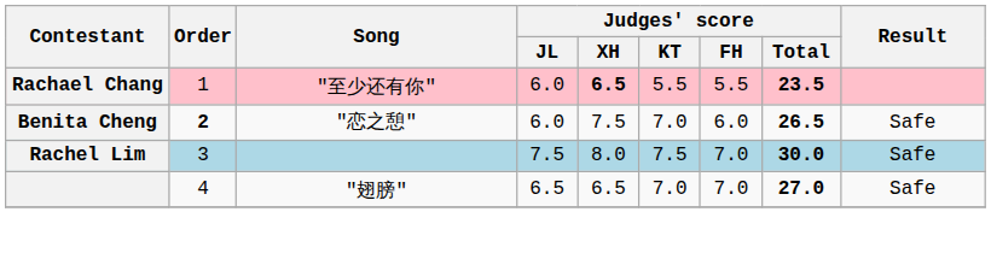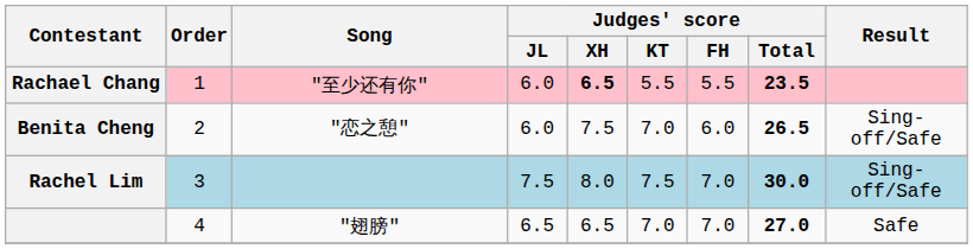Benita Cheng | Order: bold -> normal
Benita Cheng | Result: Safe -> Sing-off/Safe
Rachel Lim | Result: Safe -> Sing-off/Safe
